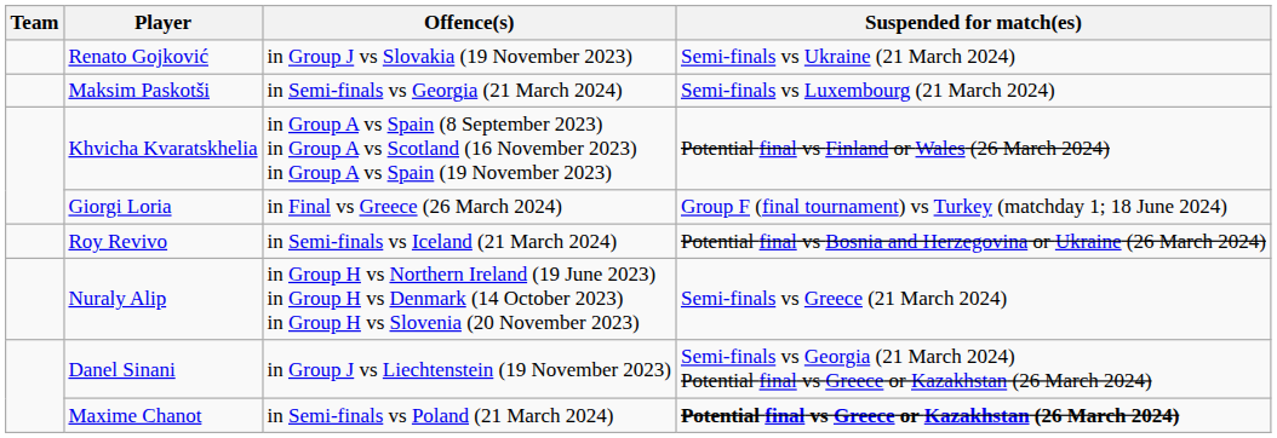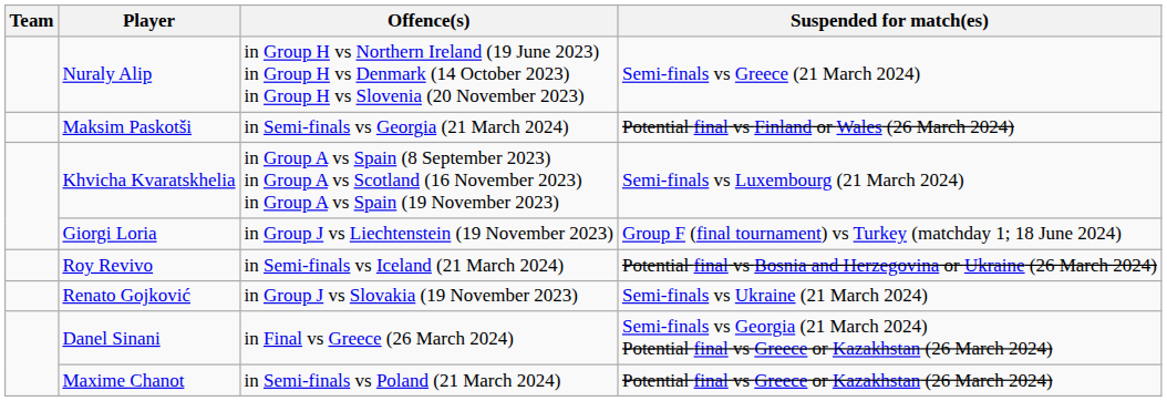rows swapped: Renato Gojković <-> Nuraly Alip
Maksim Paskotši | Suspended for match(es): Semi-finals vs Luxembourg (21 March 2024) -> Potential final vs Finland or Wales (26 March 2024)
Khvicha Kvaratskhelia | Suspended for match(es): Potential final vs Finland or Wales (26 March 2024) -> Semi-finals vs Luxembourg (21 March 2024)
Giorgi Loria | Offence(s): in Final vs Greece (26 March 2024) -> in Group J vs Liechtenstein (19 November 2023)
Danel Sinani | Offence(s): in Group J vs Liechtenstein (19 November 2023) -> in Final vs Greece (26 March 2024)
Maxime Chanot | Suspended for match(es): bold -> normal
